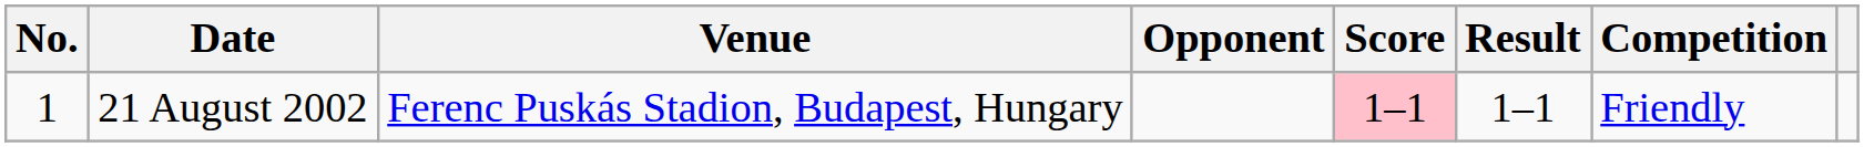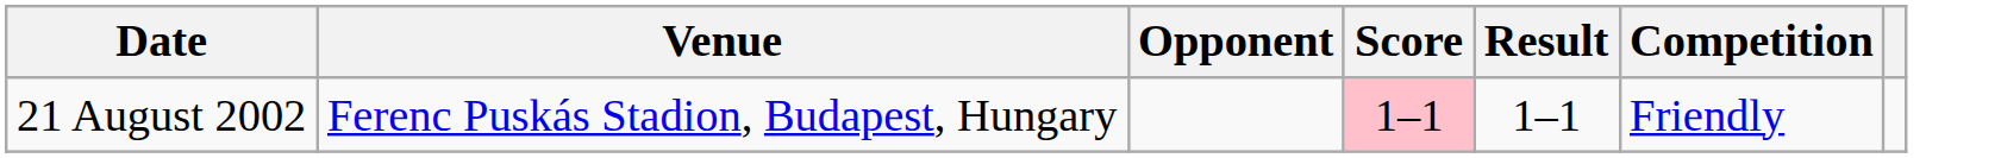- column: No. | 1
